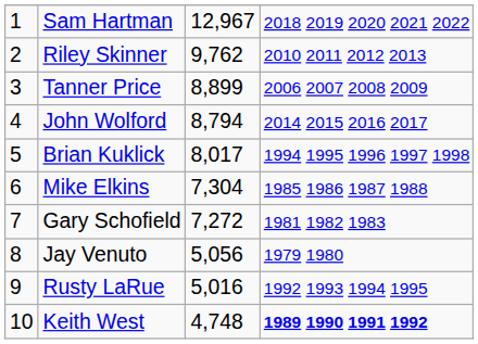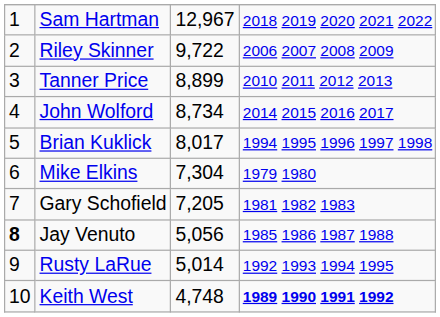Riley Skinner | column 3: 9,762 -> 9,722
Riley Skinner | column 4: 2010 2011 2012 2013 -> 2006 2007 2008 2009
Tanner Price | column 4: 2006 2007 2008 2009 -> 2010 2011 2012 2013
John Wolford | column 3: 8,794 -> 8,734
Mike Elkins | column 4: 1985 1986 1987 1988 -> 1979 1980
Gary Schofield | column 3: 7,272 -> 7,205
Jay Venuto | column 1: normal -> bold
Jay Venuto | column 4: 1979 1980 -> 1985 1986 1987 1988
Rusty LaRue | column 3: 5,016 -> 5,014
